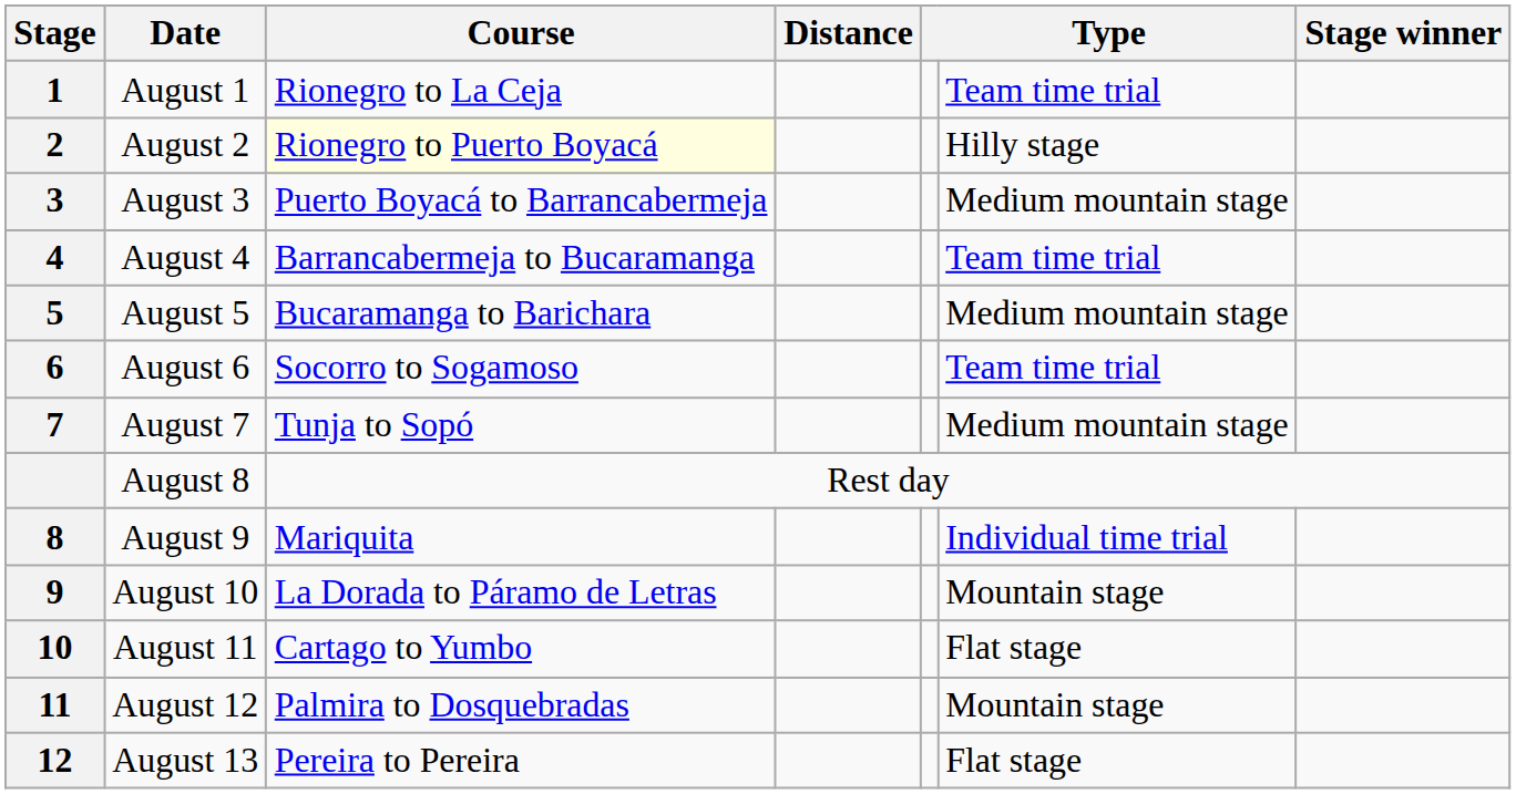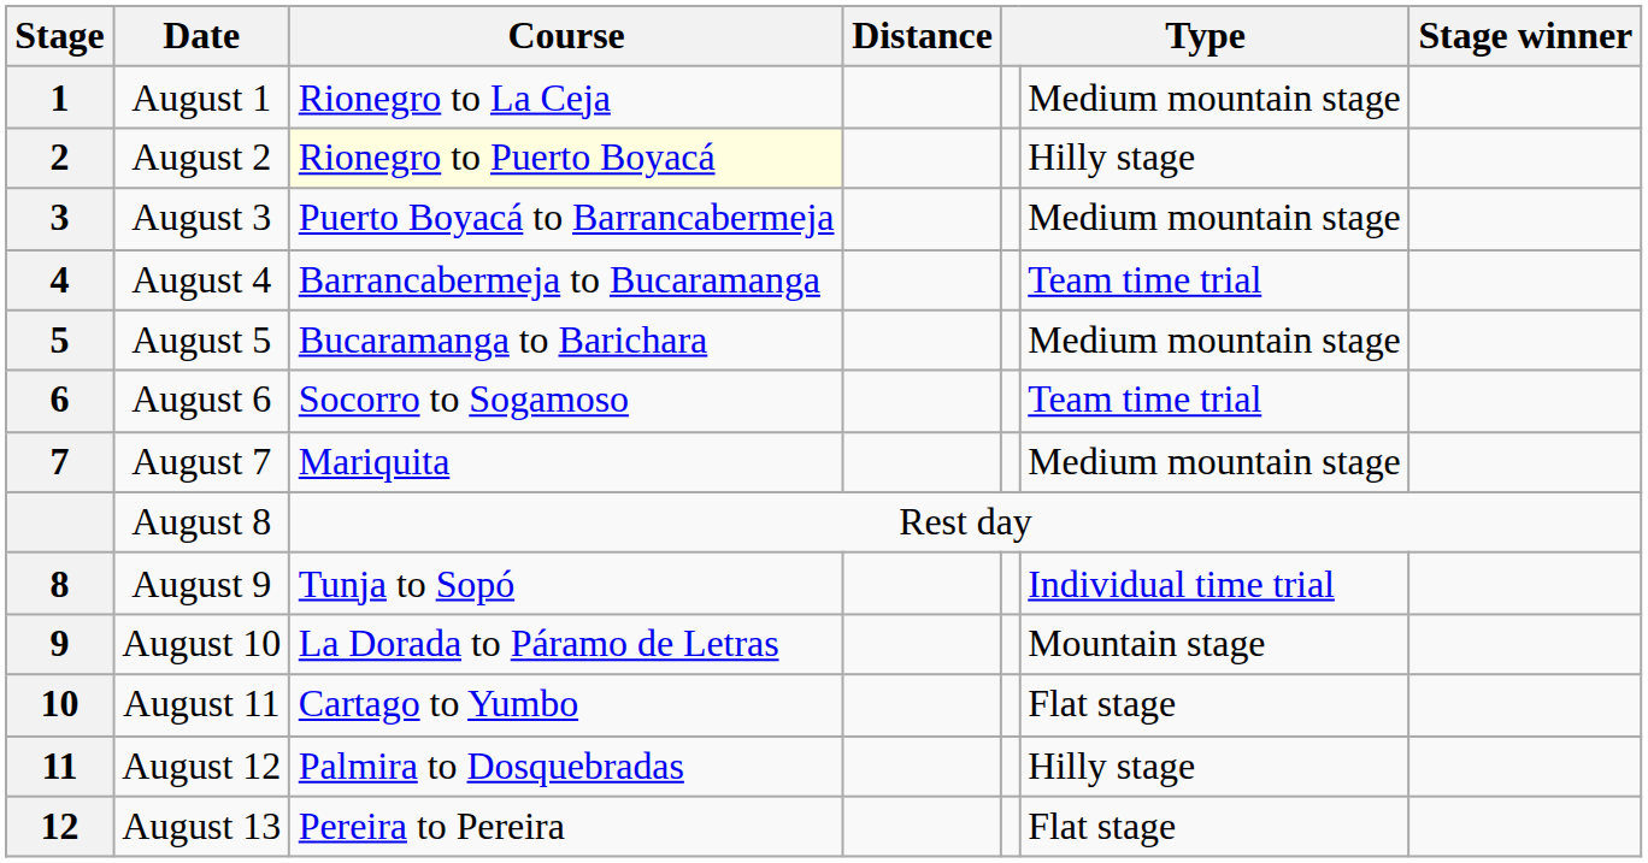August 1 | column 6: Team time trial -> Medium mountain stage
August 7 | Course: Tunja to Sopó -> Mariquita
August 9 | Course: Mariquita -> Tunja to Sopó
August 12 | column 6: Mountain stage -> Hilly stage
